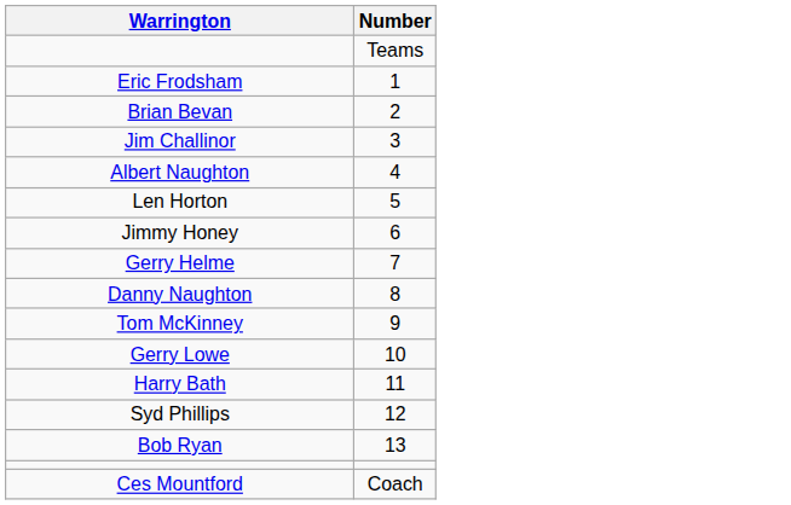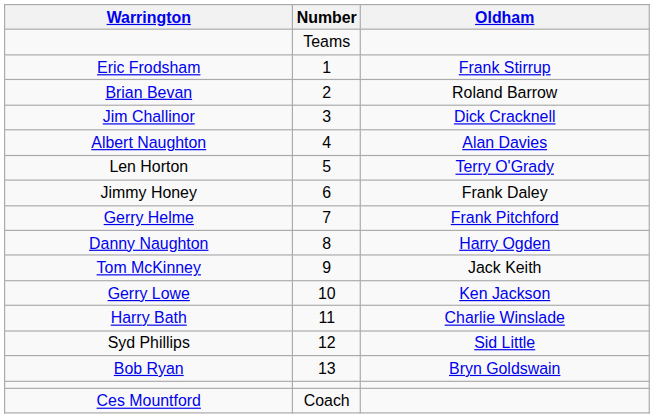+ column: Oldham | Frank Stirrup | Roland Barrow | Dick Cracknell | Alan Davies | Terry O'Grady | Frank Daley | Frank Pitchford | Harry Ogden | Jack Keith | Ken Jackson | Charlie Winslade | Sid Little | Bryn Goldswain
